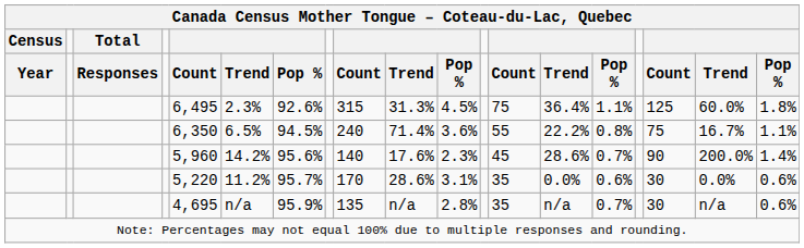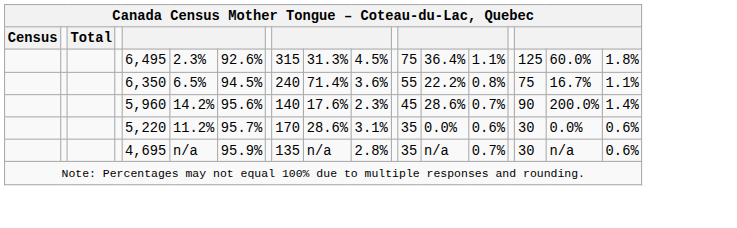- row: Year | Responses | Count | Trend | Pop % | Count | Trend | Pop % | Count | Trend | Pop % | Count | Trend | Pop %
